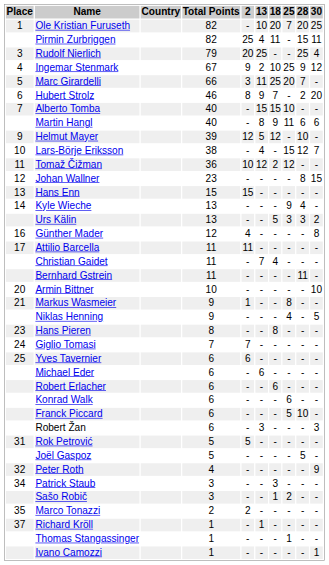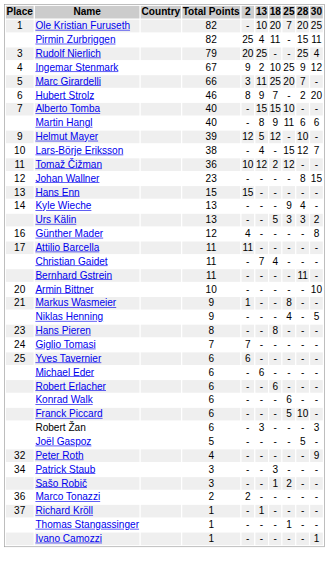- row: 31 | Rok Petrović | 5 | 5 | - | - | - | - | -
Marco Tonazzi | Place: 35 -> 36
